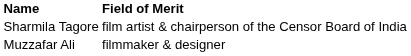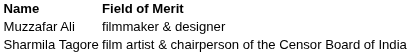rows swapped: Sharmila Tagore <-> Muzzafar Ali
